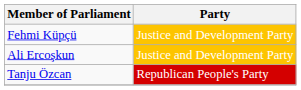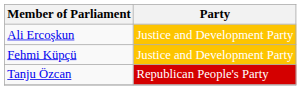rows swapped: Ali Ercoşkun <-> Fehmi Küpçü
